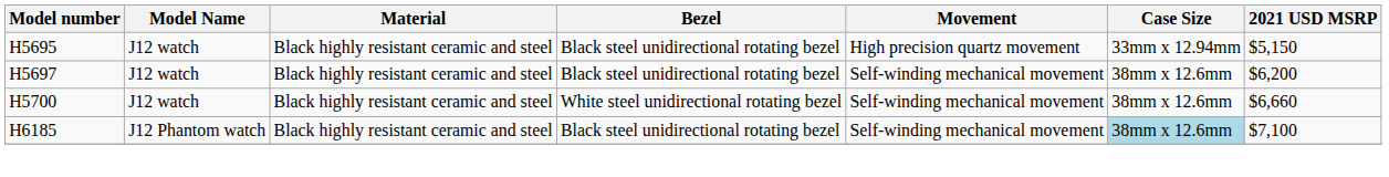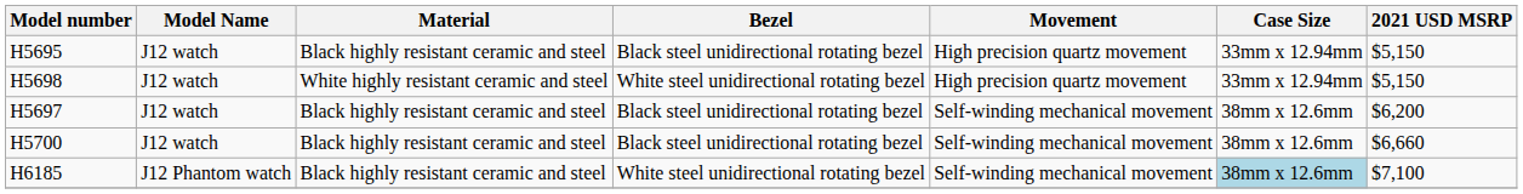+ row: H5698 | J12 watch | White highly resistant ceramic and steel | White steel unidirectional rotating bezel | High precision quartz movement | 33mm x 12.94mm | $5,150
H5700 | Bezel: White steel unidirectional rotating bezel -> Black steel unidirectional rotating bezel
H6185 | Bezel: Black steel unidirectional rotating bezel -> White steel unidirectional rotating bezel
